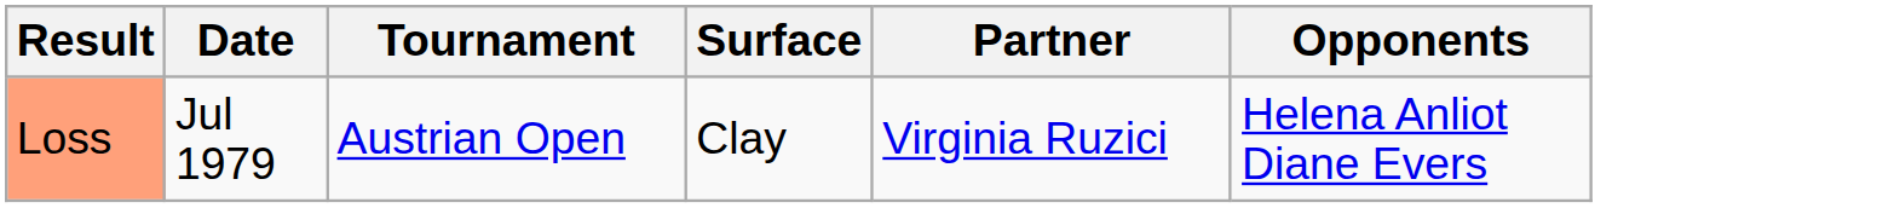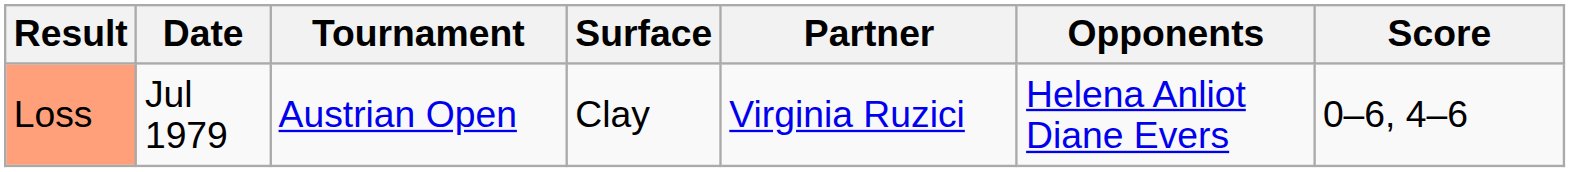+ column: Score | 0–6, 4–6
